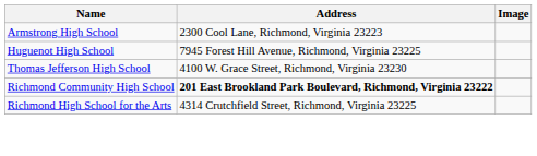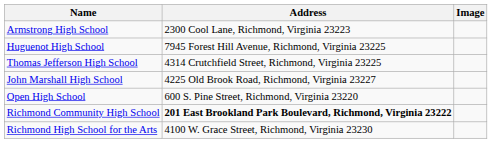Thomas Jefferson High School | Address: 4100 W. Grace Street, Richmond, Virginia 23230 -> 4314 Crutchfield Street, Richmond, Virginia 23225
+ row: John Marshall High School | 4225 Old Brook Road, Richmond, Virginia 23227
+ row: Open High School | 600 S. Pine Street, Richmond, Virginia 23220
Richmond High School for the Arts | Address: 4314 Crutchfield Street, Richmond, Virginia 23225 -> 4100 W. Grace Street, Richmond, Virginia 23230
